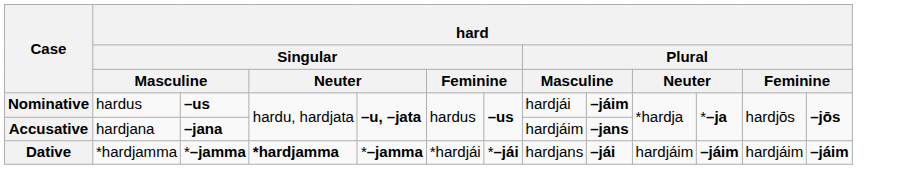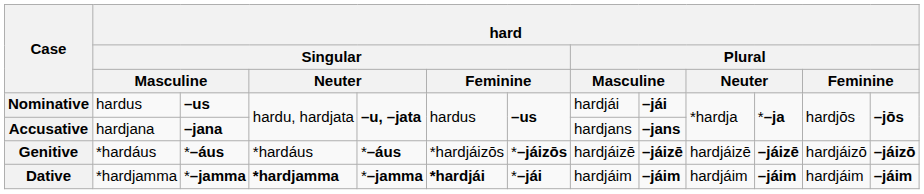Nominative | column 9: –jáim -> –jái
Accusative | column 8: hardjáim -> hardjans
+ row: Genitive | *hardáus | *–áus | *hardáus | *–áus | *hardjáizōs | *–jáizōs | hardjáizē | –jáizē | hardjáizē | –jáizē | hardjáizō | –jáizō
Dative | column 6: normal -> bold
Dative | column 8: hardjans -> hardjáim
Dative | column 9: –jái -> –jáim
